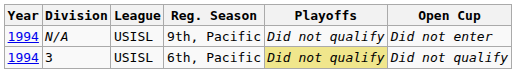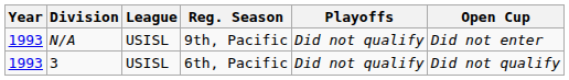N/A | Year: 1994 -> 1993
3 | Year: 1994 -> 1993
3 | Playoffs: khaki background -> no background
